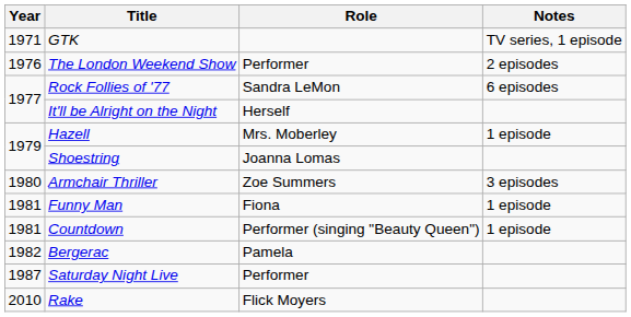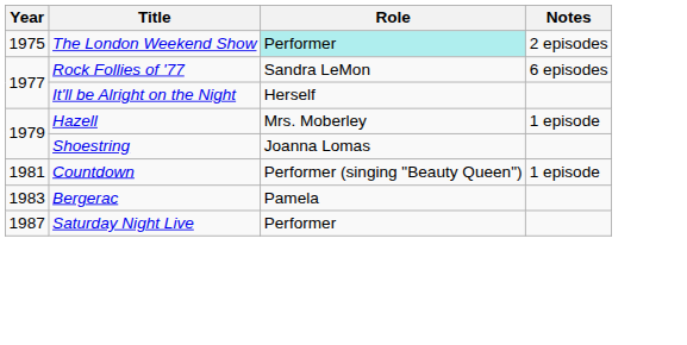- row: 1971 | GTK | TV series, 1 episode
The London Weekend Show | Year: 1976 -> 1975
The London Weekend Show | Role: no background -> paleturquoise background
- row: 1980 | Armchair Thriller | Zoe Summers | 3 episodes
- row: 1981 | Funny Man | Fiona | 1 episode
Bergerac | Year: 1982 -> 1983
- row: 2010 | Rake | Flick Moyers
